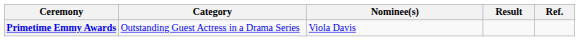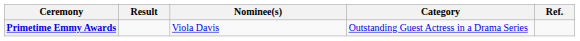columns swapped: Category <-> Result
